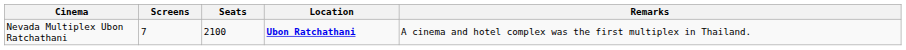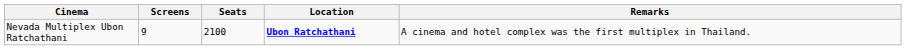Nevada Multiplex Ubon Ratchathani | Screens: 7 -> 9
